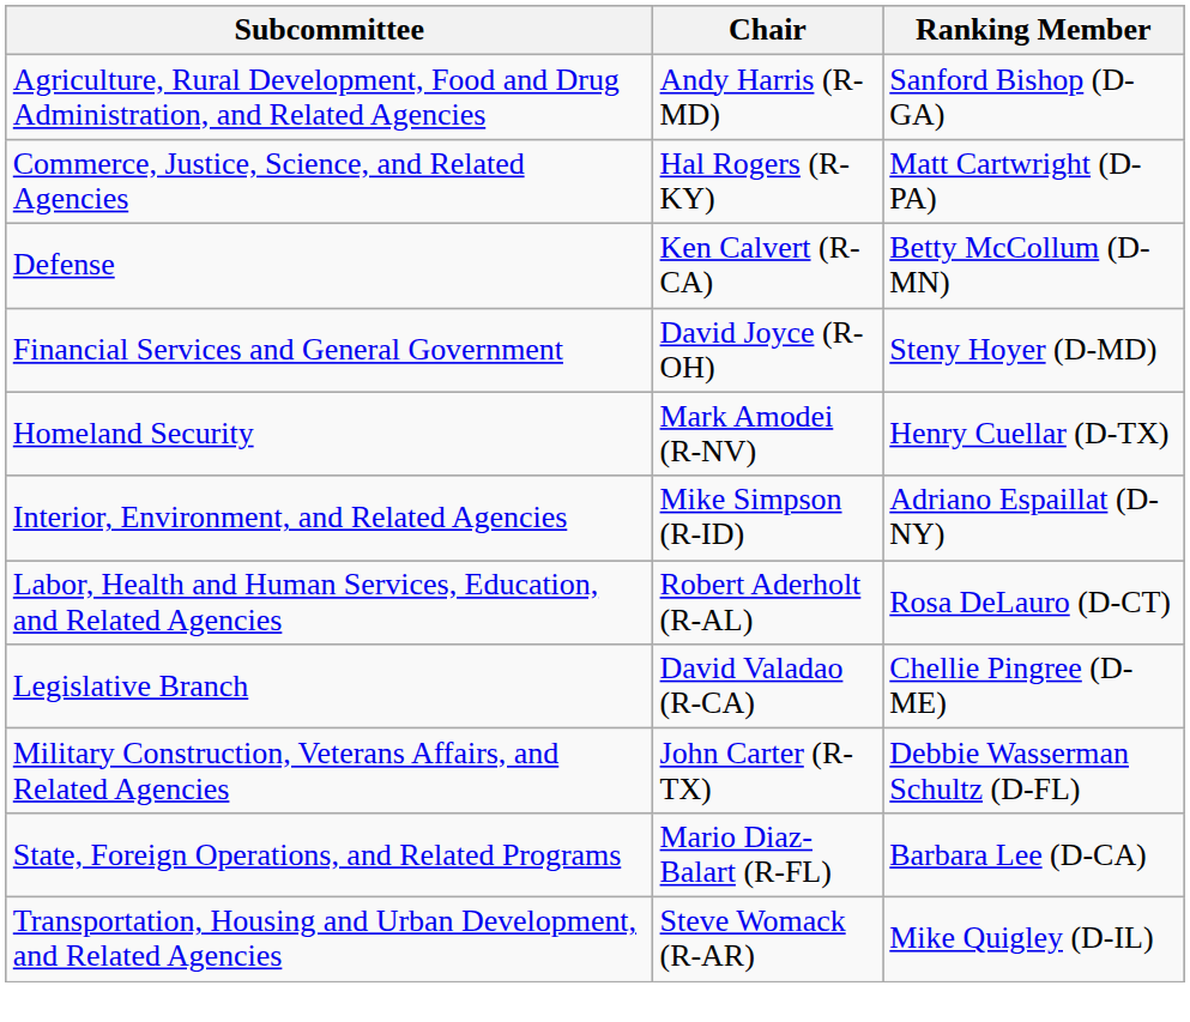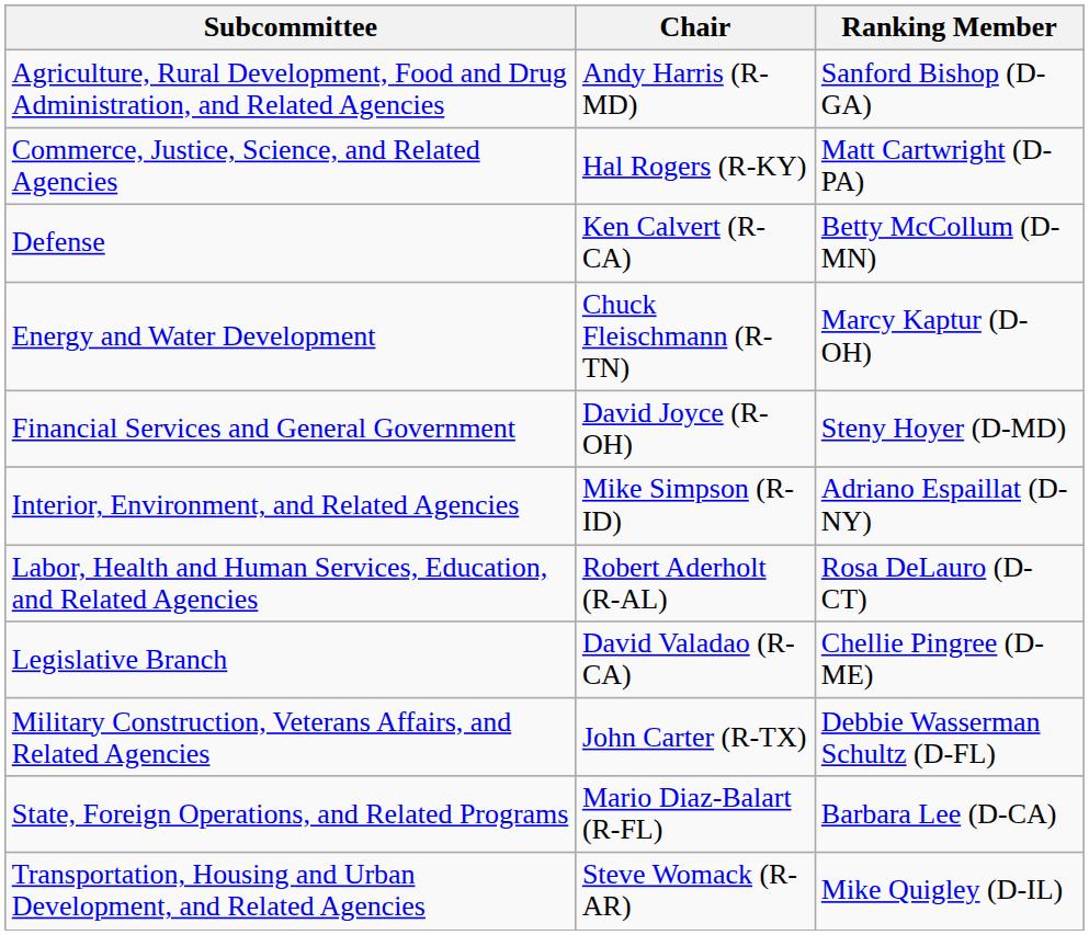+ row: Energy and Water Development | Chuck Fleischmann (R-TN) | Marcy Kaptur (D-OH)
- row: Homeland Security | Mark Amodei (R-NV) | Henry Cuellar (D-TX)
